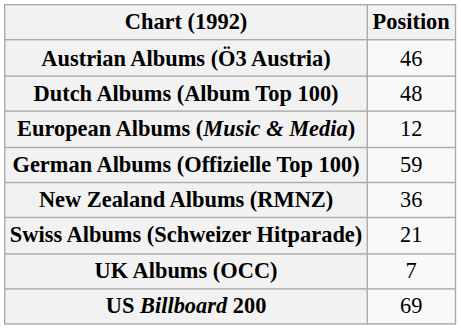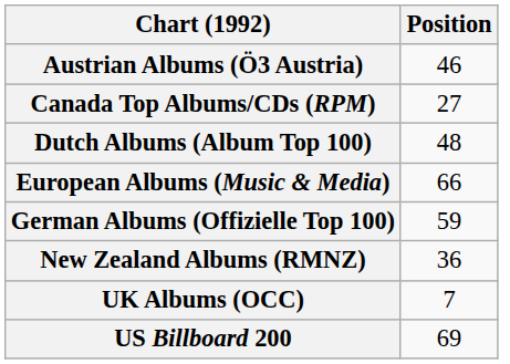+ row: Canada Top Albums/CDs (RPM) | 27
European Albums (Music & Media) | Position: 12 -> 66
- row: Swiss Albums (Schweizer Hitparade) | 21
